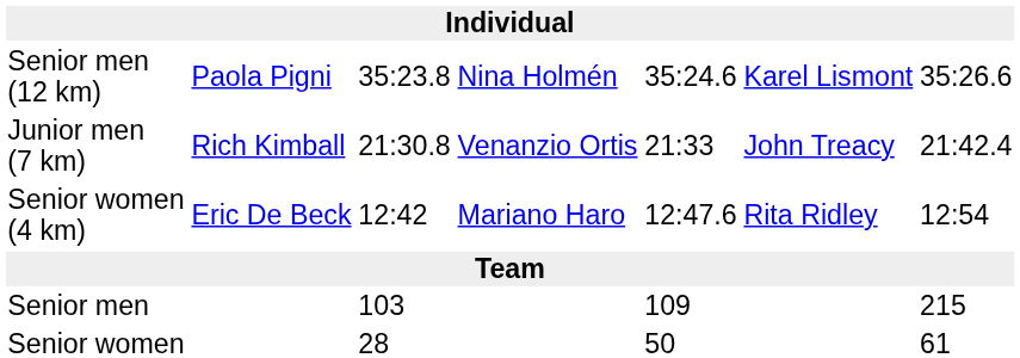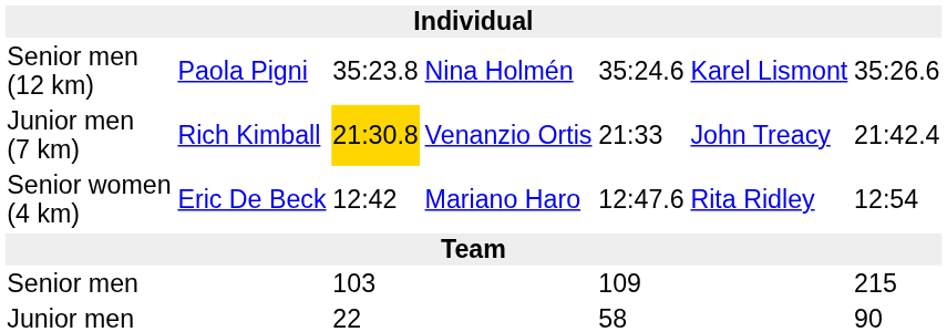Junior men (7 km) | column 3: no background -> gold background
+ row: Junior men | 22 | 58 | 90
- row: Senior women | 28 | 50 | 61
